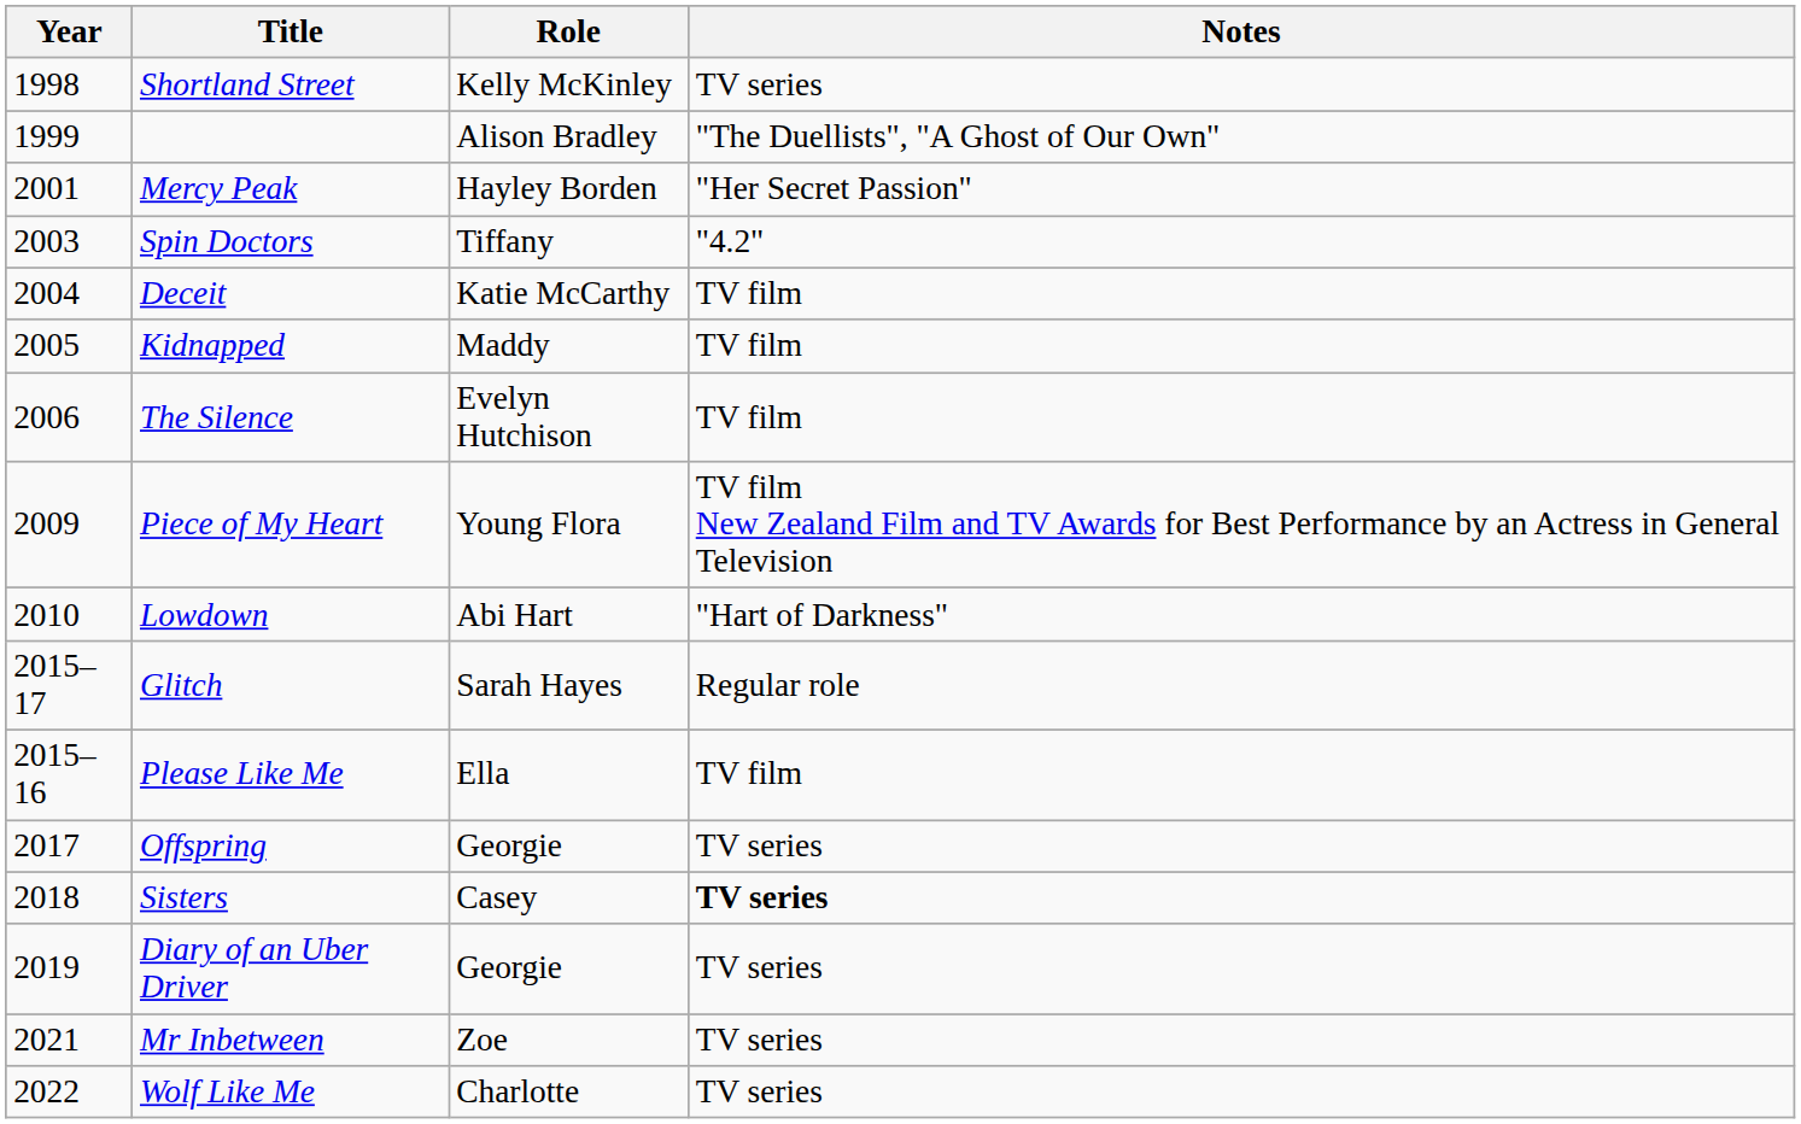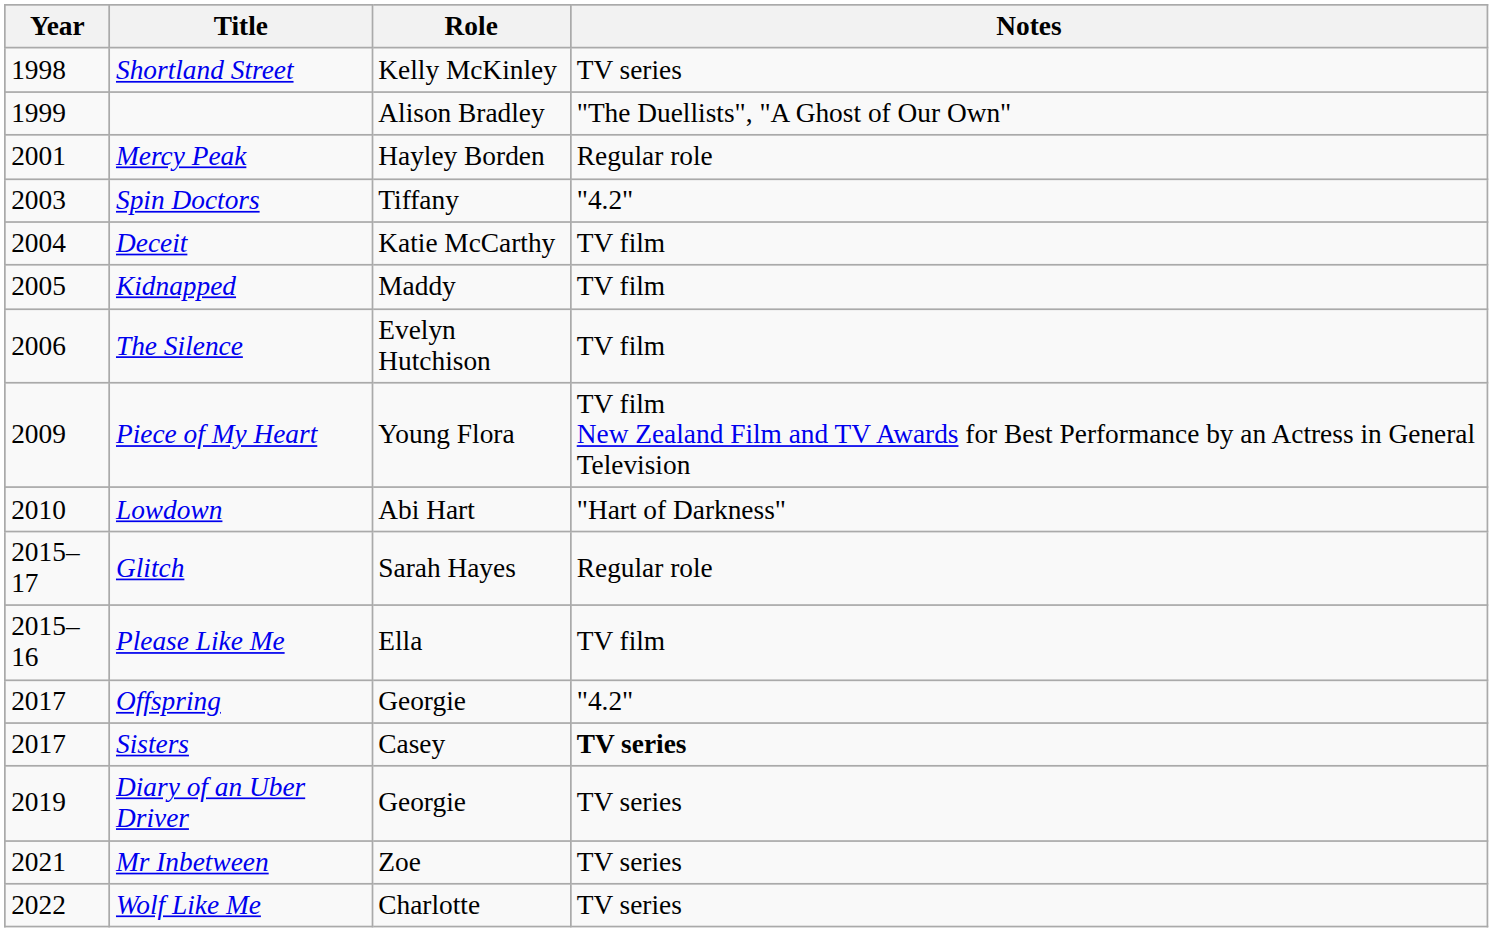Mercy Peak | Notes: "Her Secret Passion" -> Regular role
Offspring | Notes: TV series -> "4.2"
Sisters | Year: 2018 -> 2017
